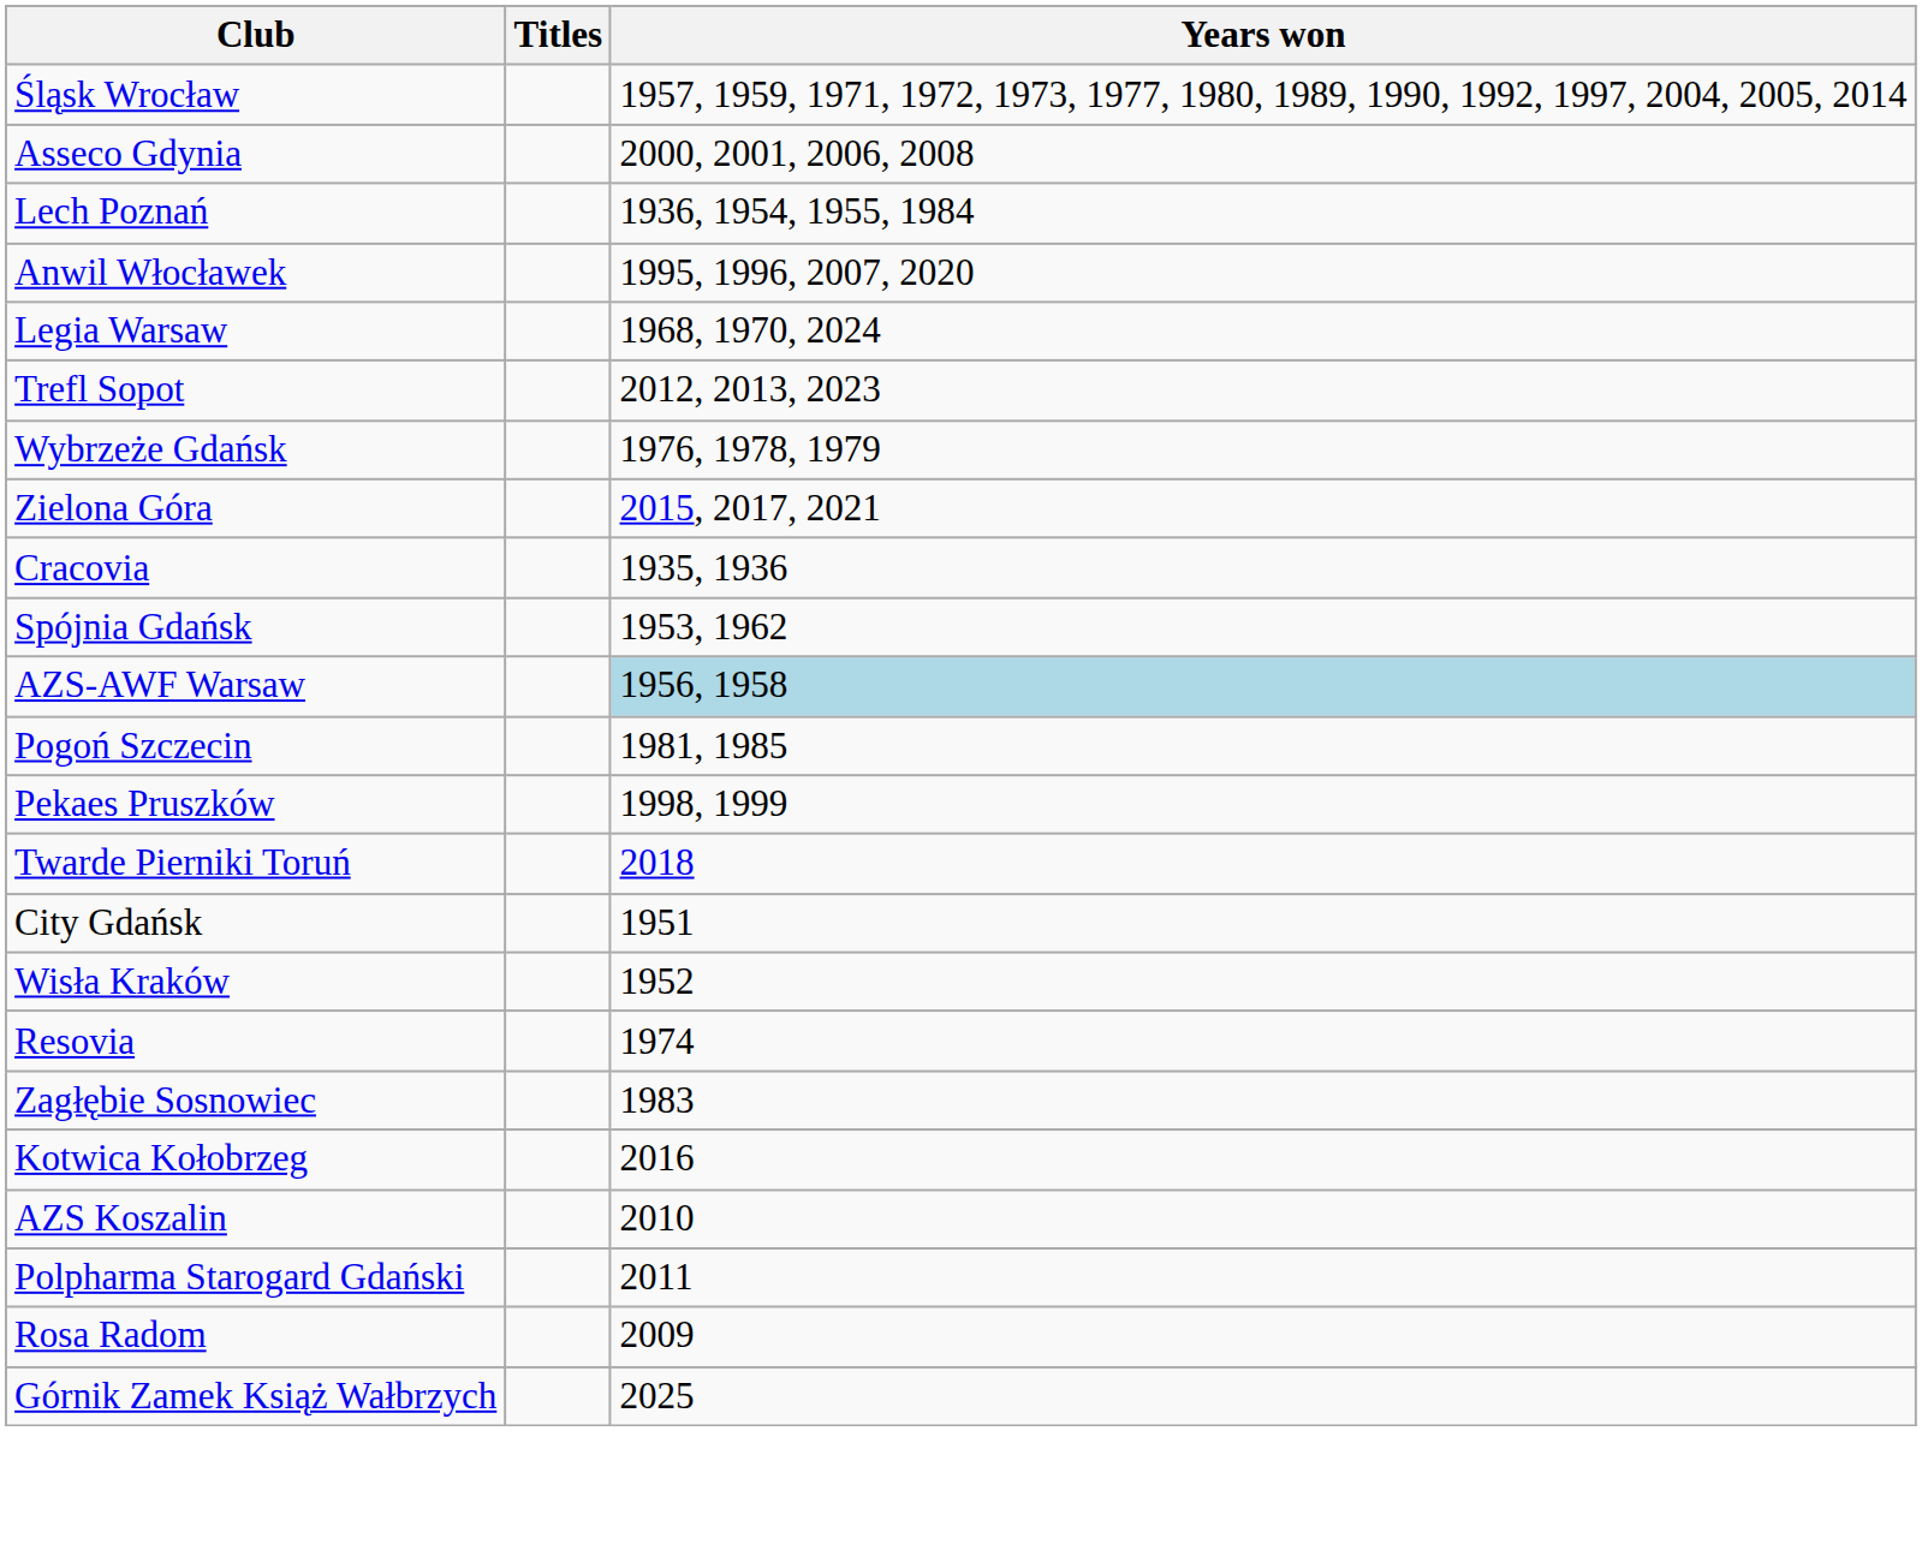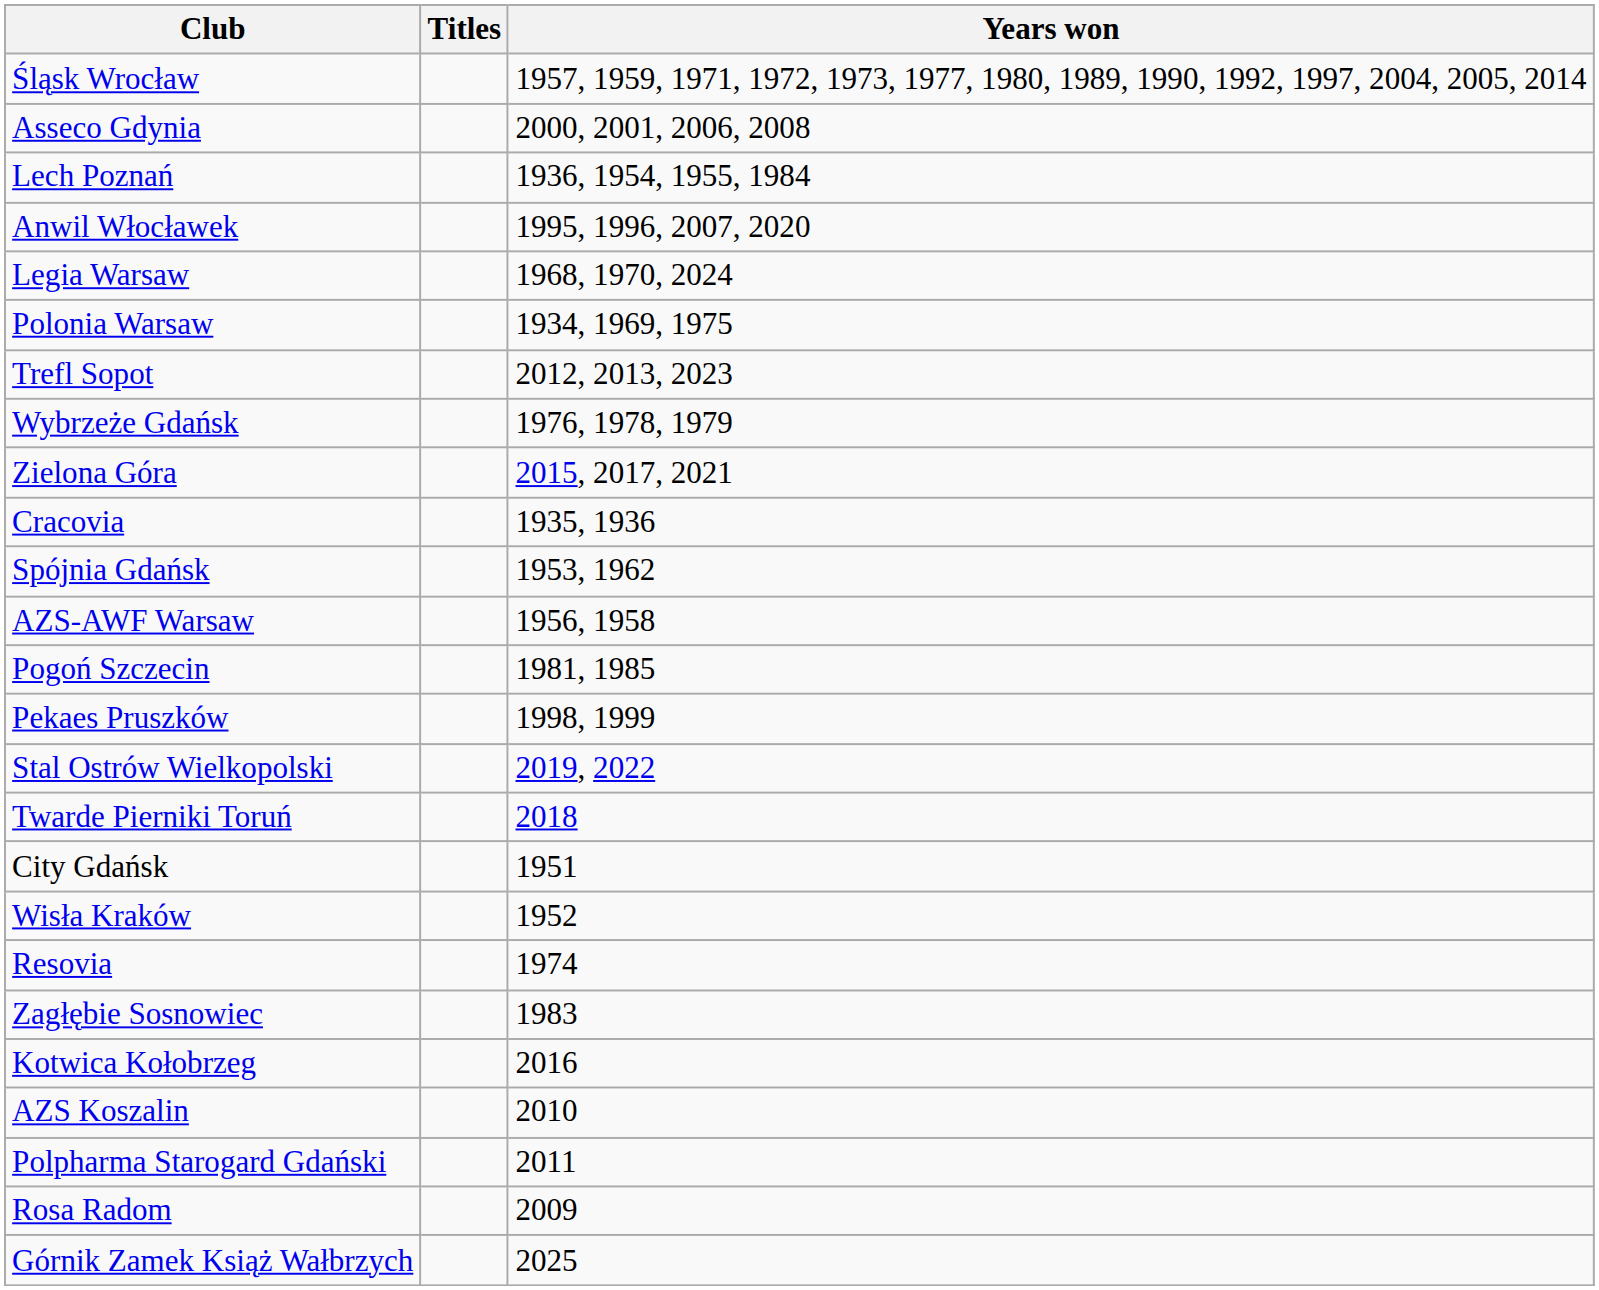+ row: Polonia Warsaw | 1934, 1969, 1975
AZS-AWF Warsaw | Years won: lightblue background -> no background
+ row: Stal Ostrów Wielkopolski | 2019, 2022
